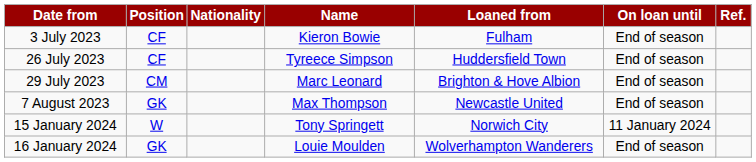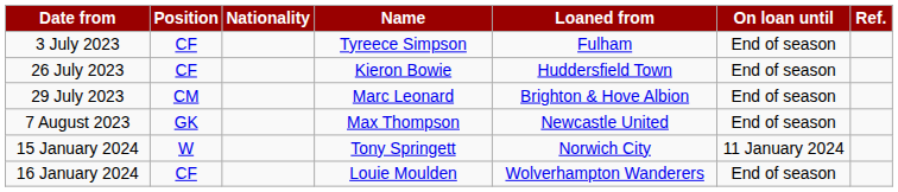3 July 2023 | Name: Kieron Bowie -> Tyreece Simpson
26 July 2023 | Name: Tyreece Simpson -> Kieron Bowie
16 January 2024 | Position: GK -> CF
